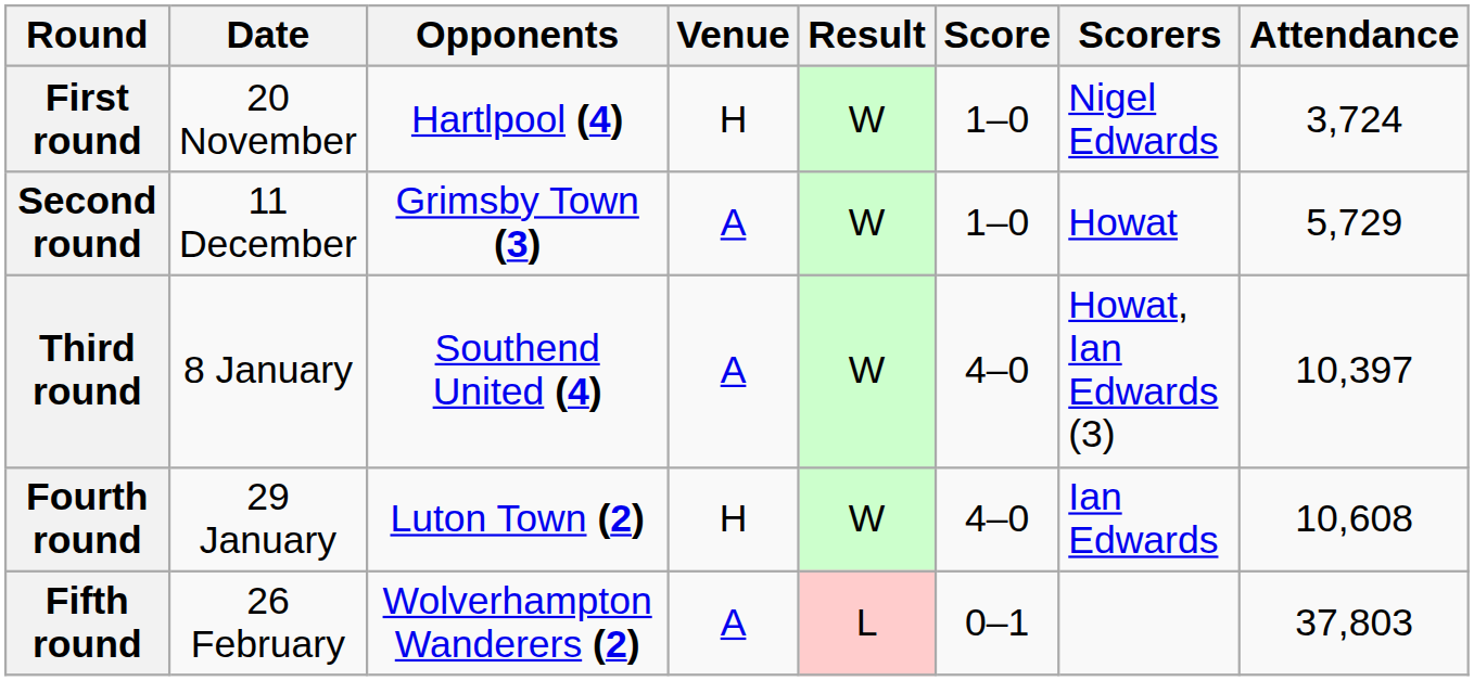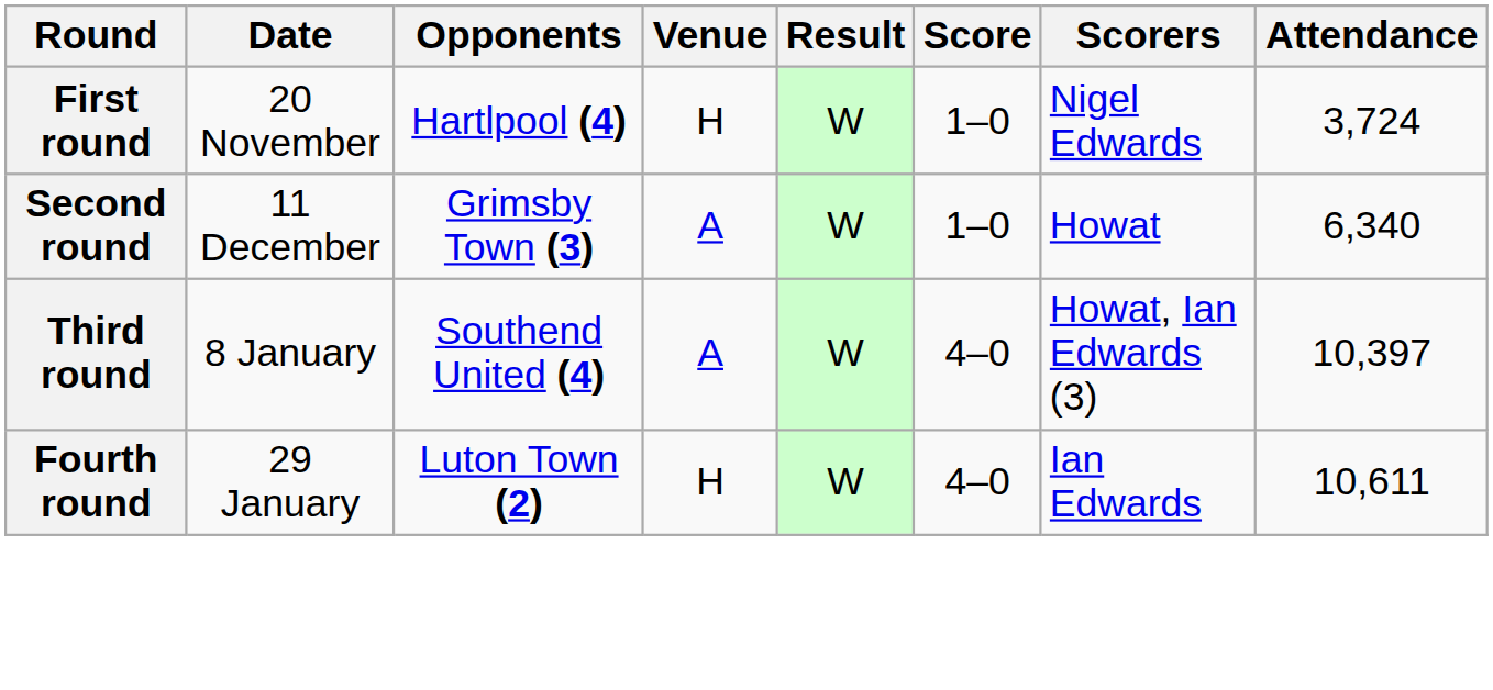Second round | Attendance: 5,729 -> 6,340
Fourth round | Attendance: 10,608 -> 10,611
- row: Fifth round | 26 February | Wolverhampton Wanderers (2) | A | L | 0–1 | 37,803
